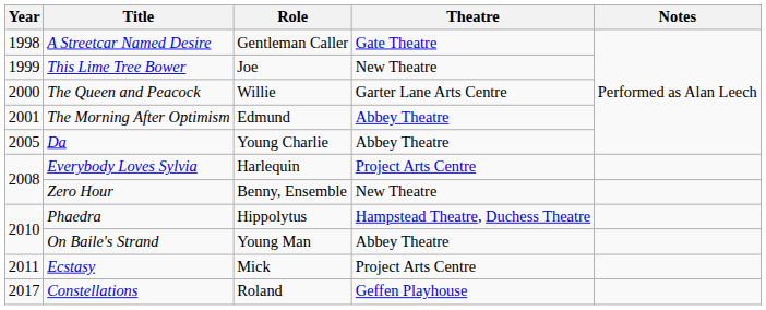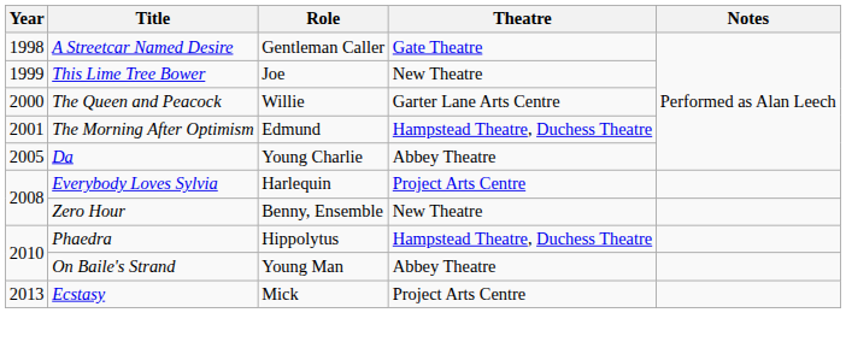The Morning After Optimism | Theatre: Abbey Theatre -> Hampstead Theatre, Duchess Theatre
Ecstasy | Year: 2011 -> 2013
- row: 2017 | Constellations | Roland | Geffen Playhouse
